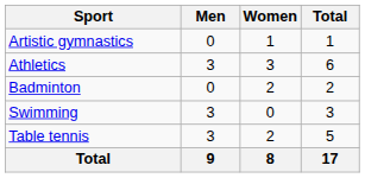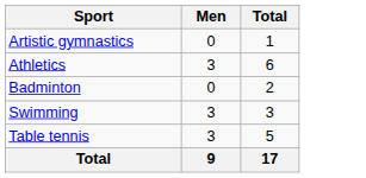- column: Women | 1 | 3 | 2 | 0 | 2 | 8
